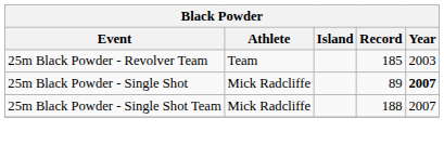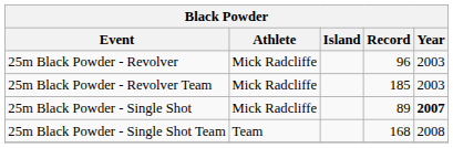+ row: 25m Black Powder - Revolver | Mick Radcliffe | 96 | 2003
25m Black Powder - Revolver Team | Athlete: Team -> Mick Radcliffe
25m Black Powder - Single Shot Team | Athlete: Mick Radcliffe -> Team
25m Black Powder - Single Shot Team | Record: 188 -> 168
25m Black Powder - Single Shot Team | Year: 2007 -> 2008
